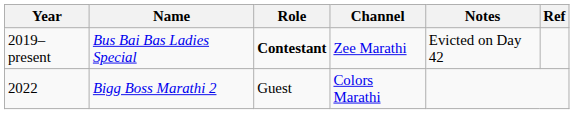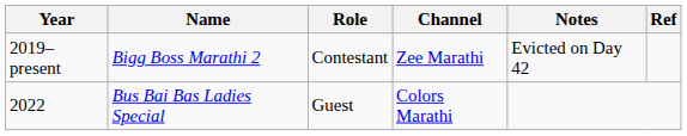2019–present | Name: Bus Bai Bas Ladies Special -> Bigg Boss Marathi 2
2019–present | Role: bold -> normal
2022 | Name: Bigg Boss Marathi 2 -> Bus Bai Bas Ladies Special
